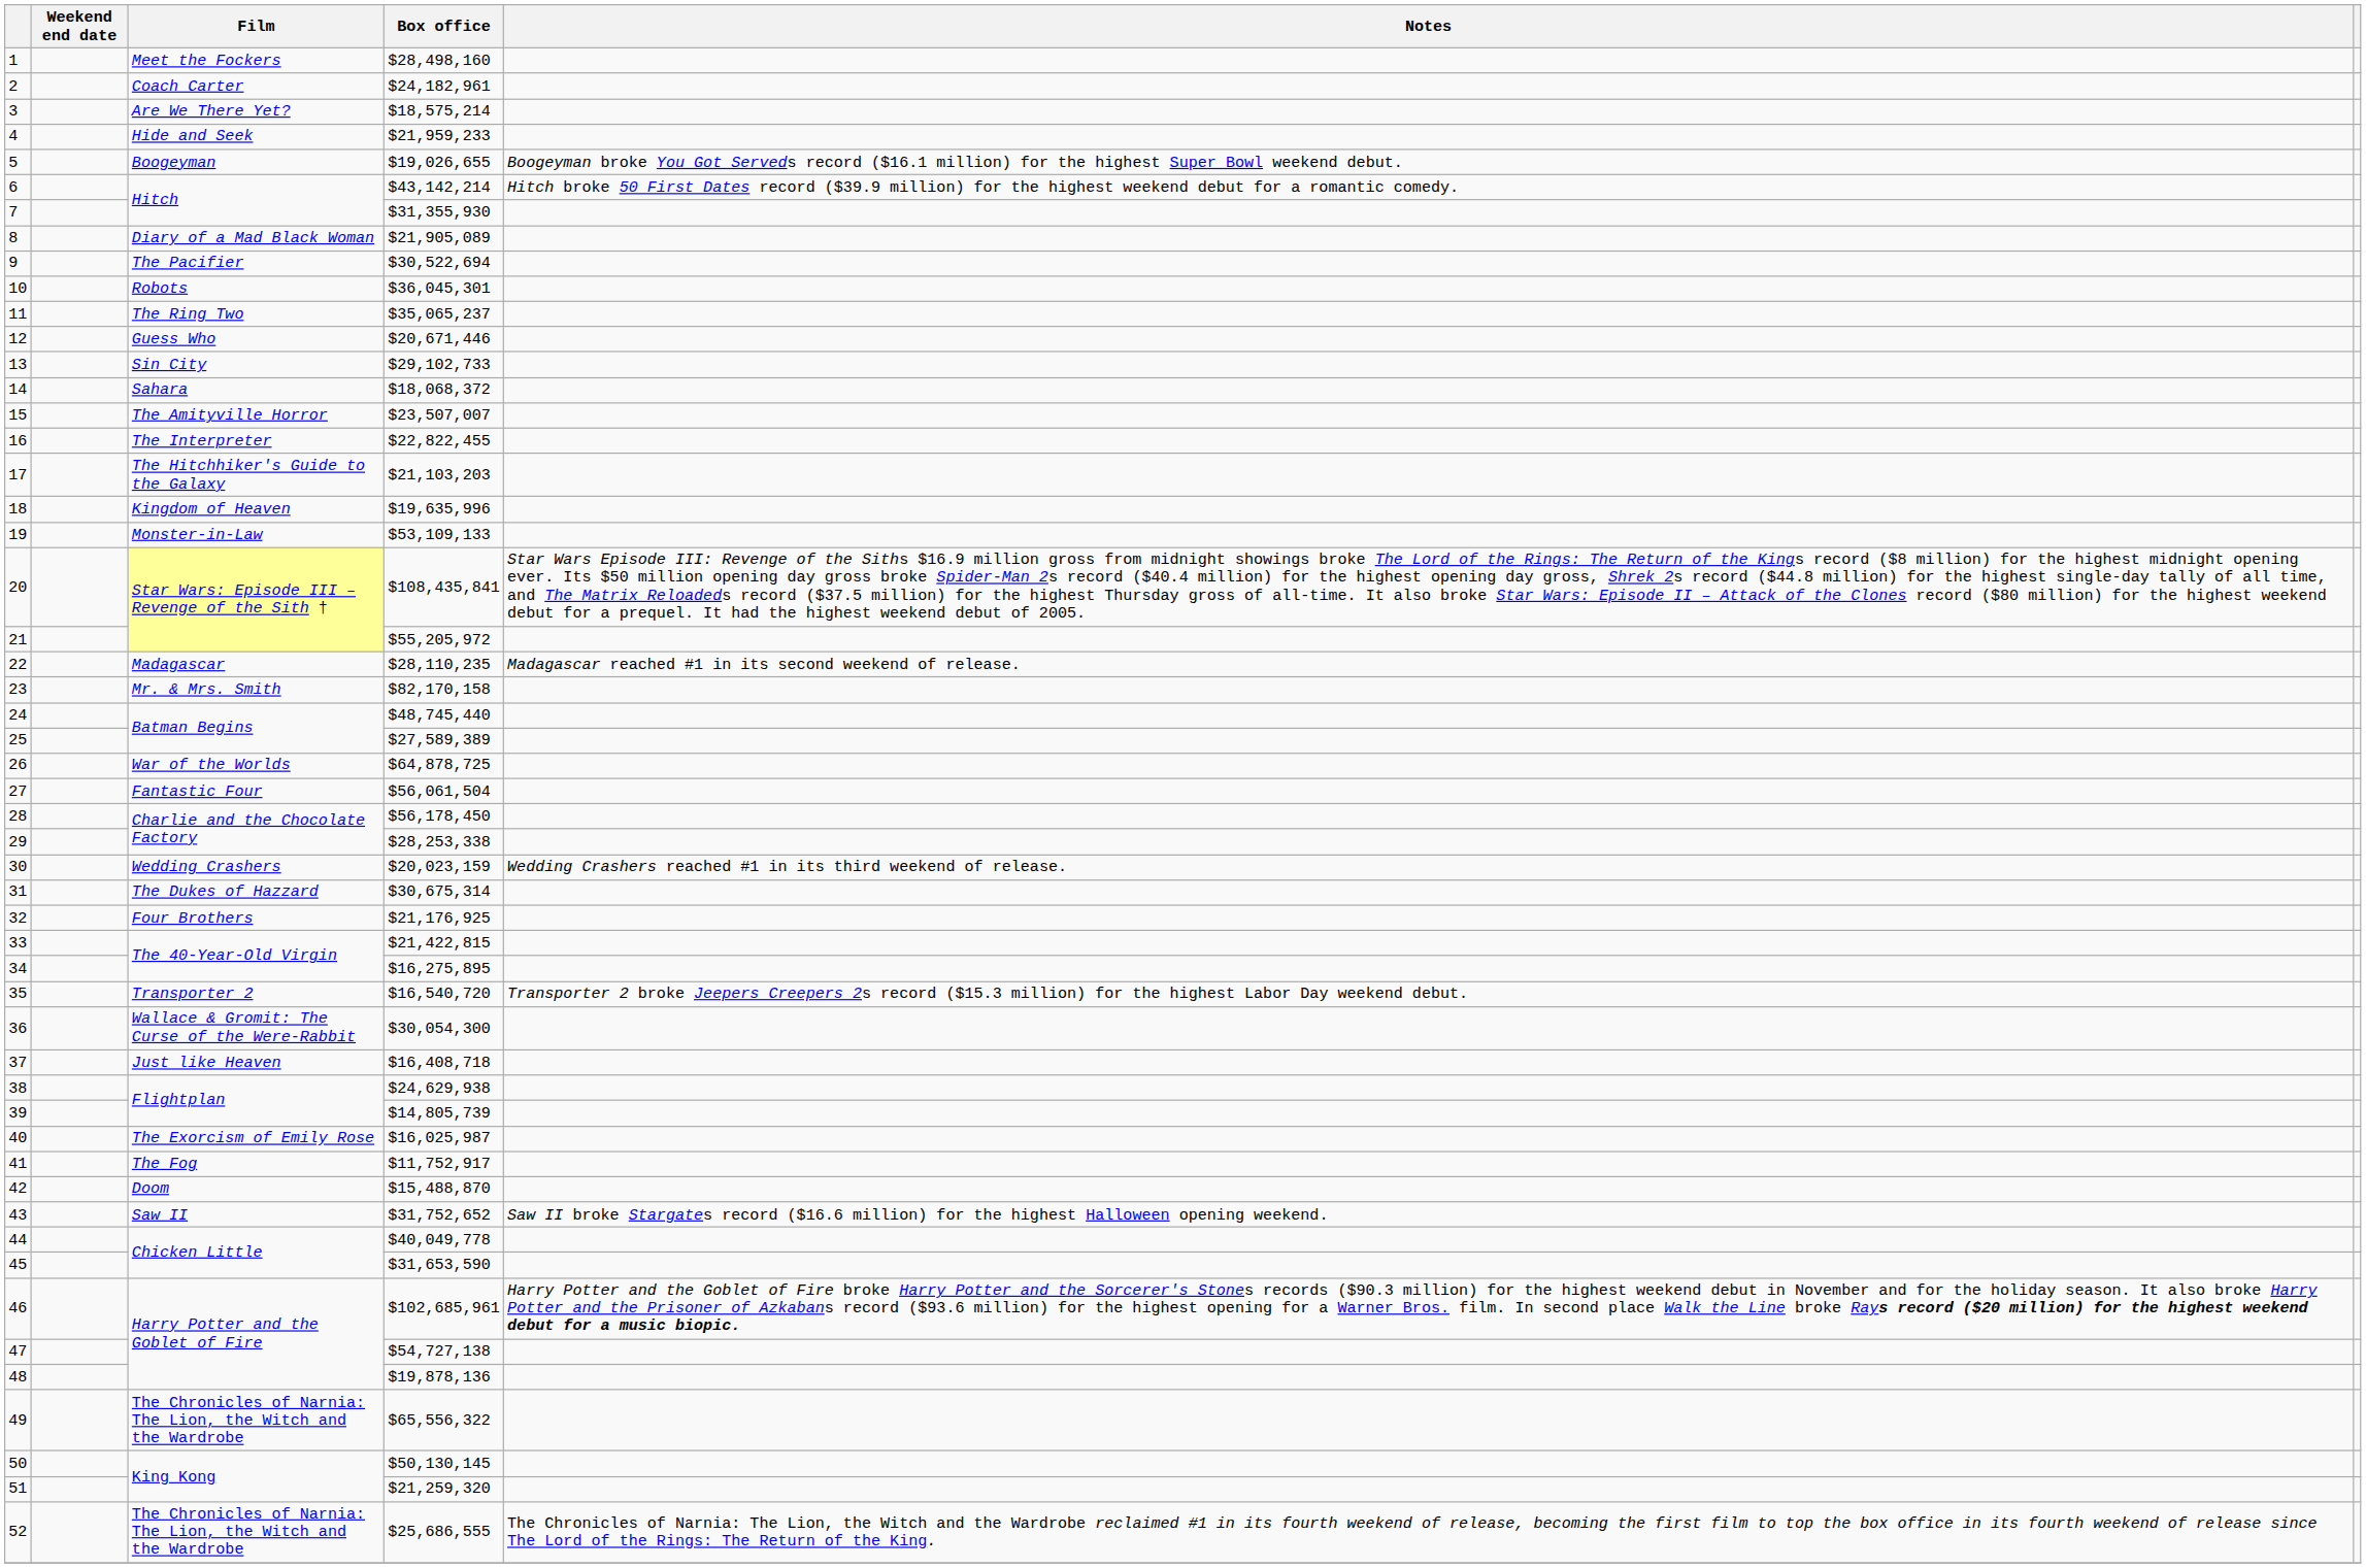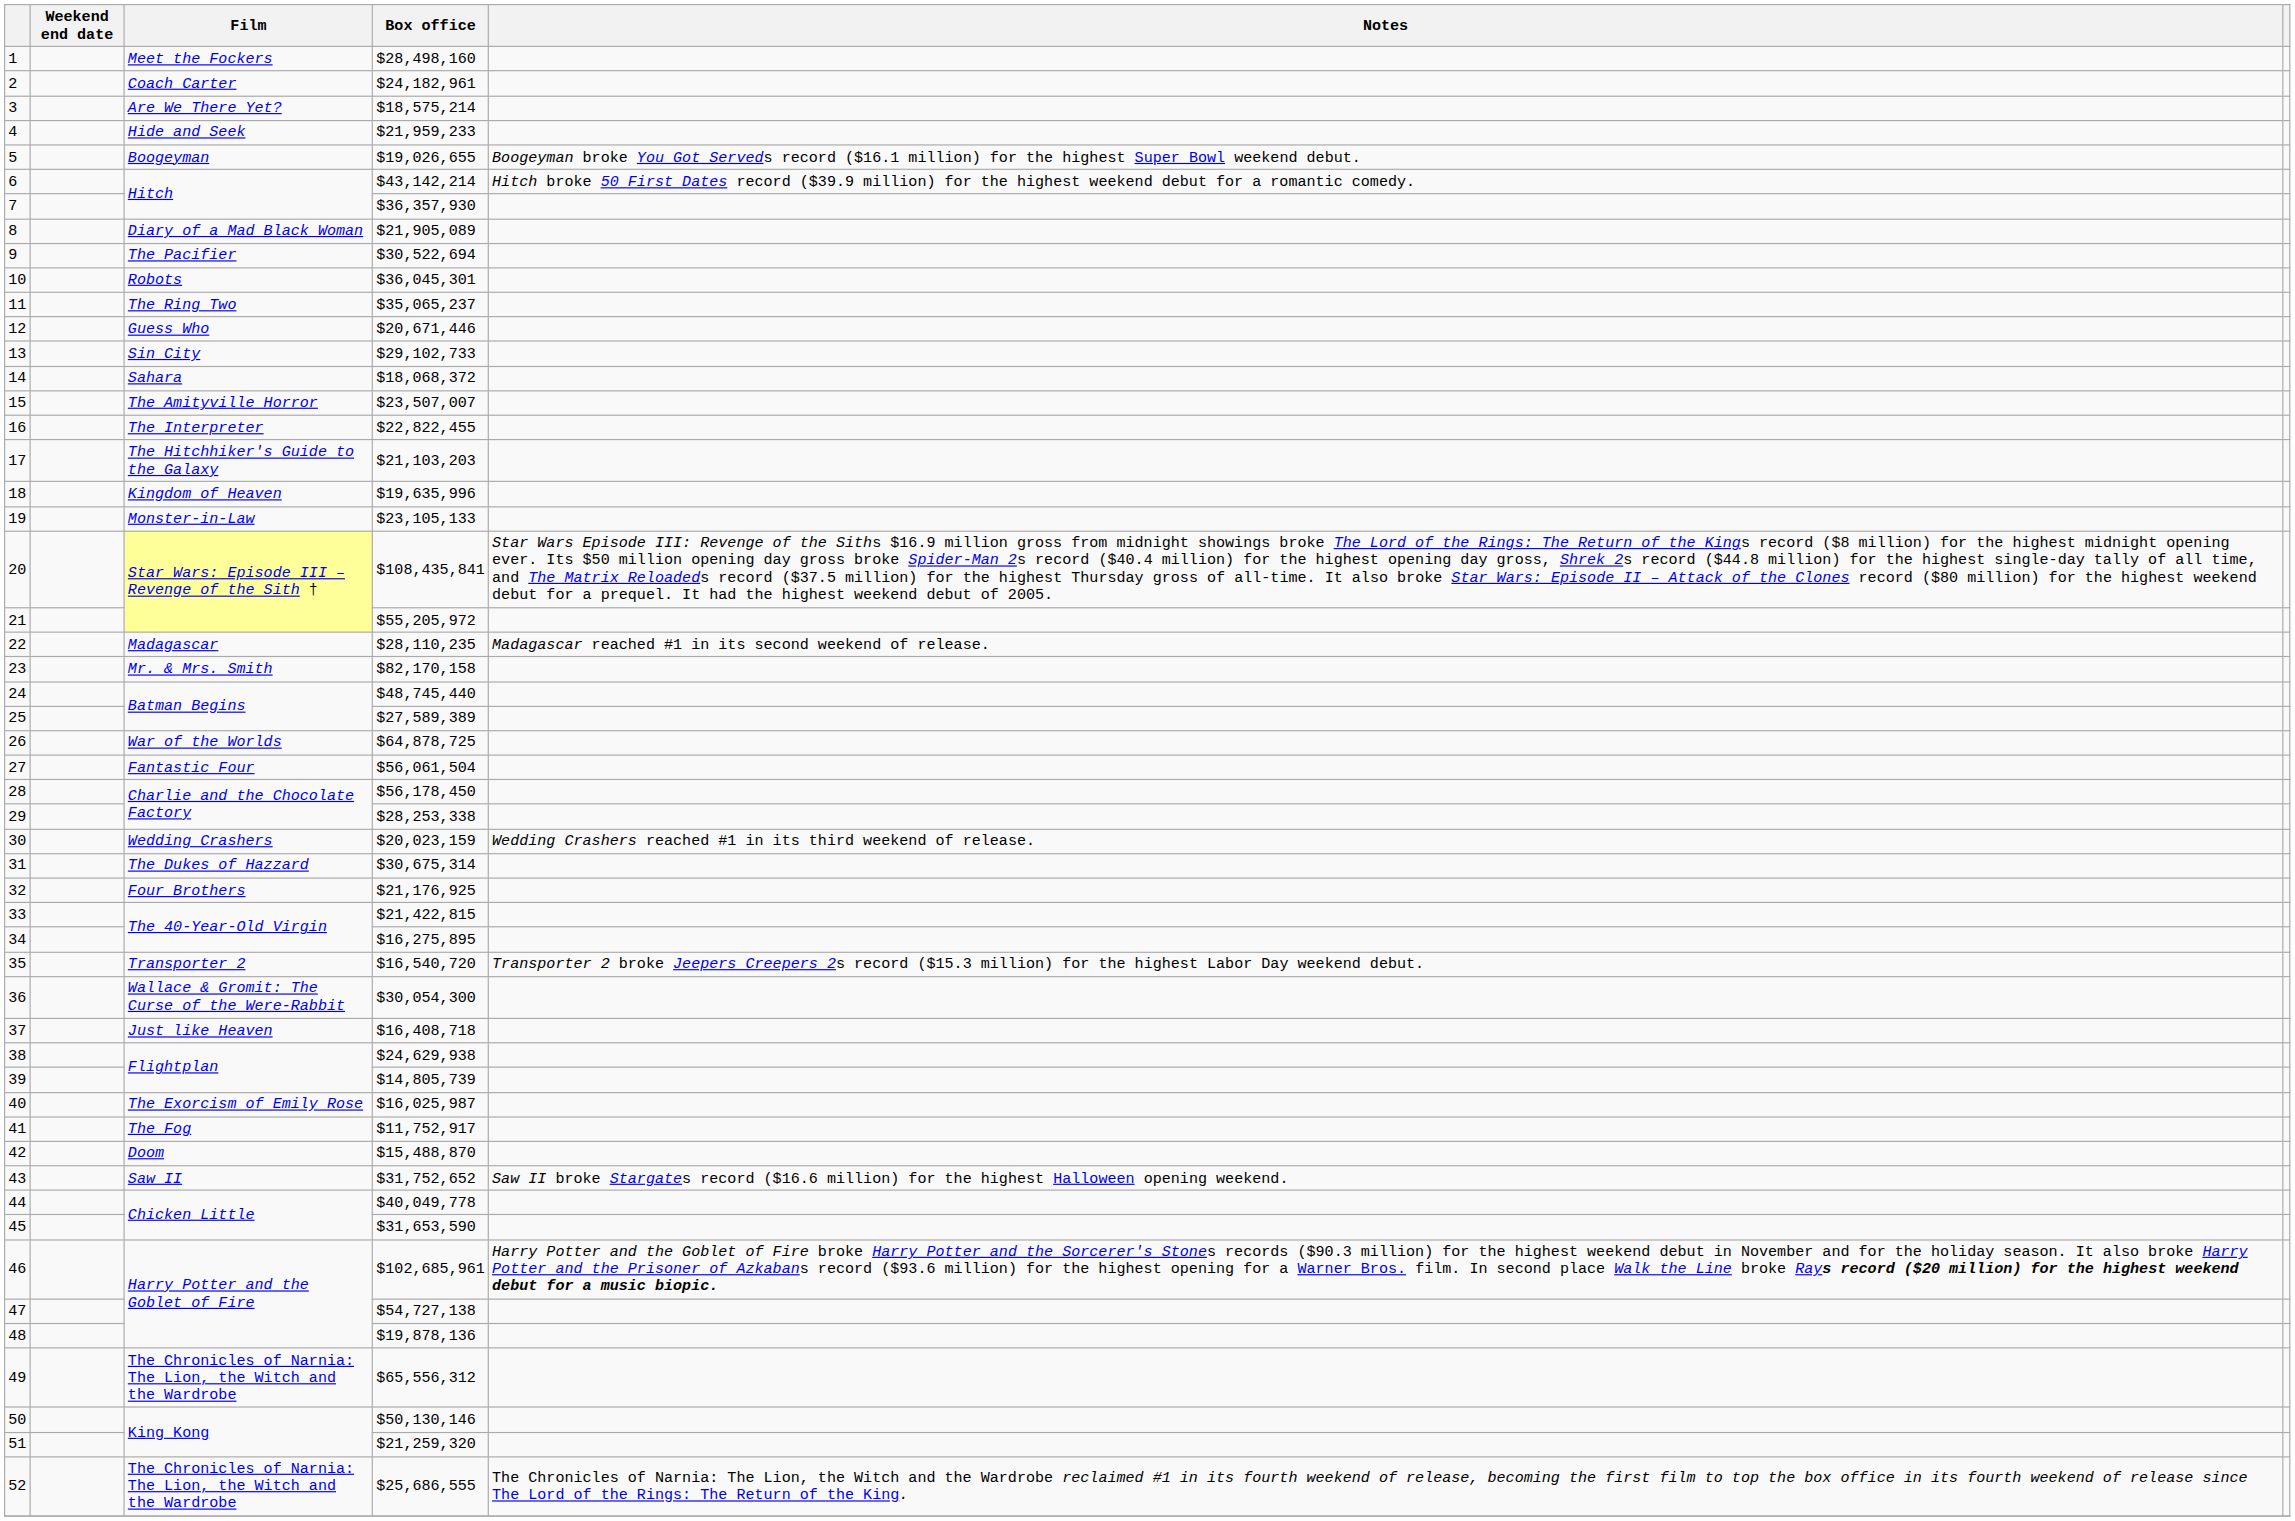7 | Box office: $31,355,930 -> $36,357,930
19 | Box office: $53,109,133 -> $23,105,133
49 | Box office: $65,556,322 -> $65,556,312
50 | Box office: $50,130,145 -> $50,130,146
